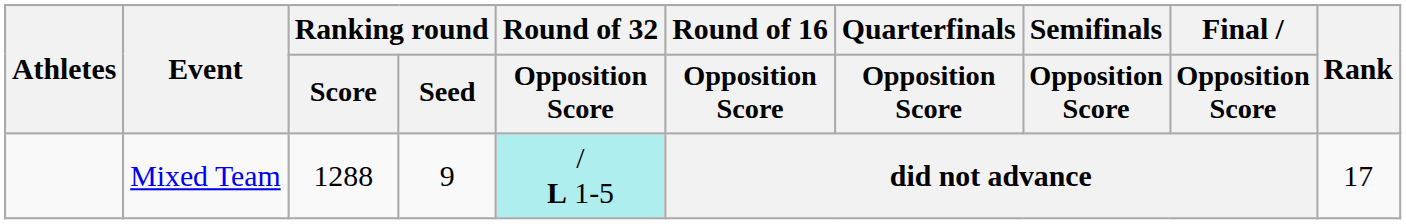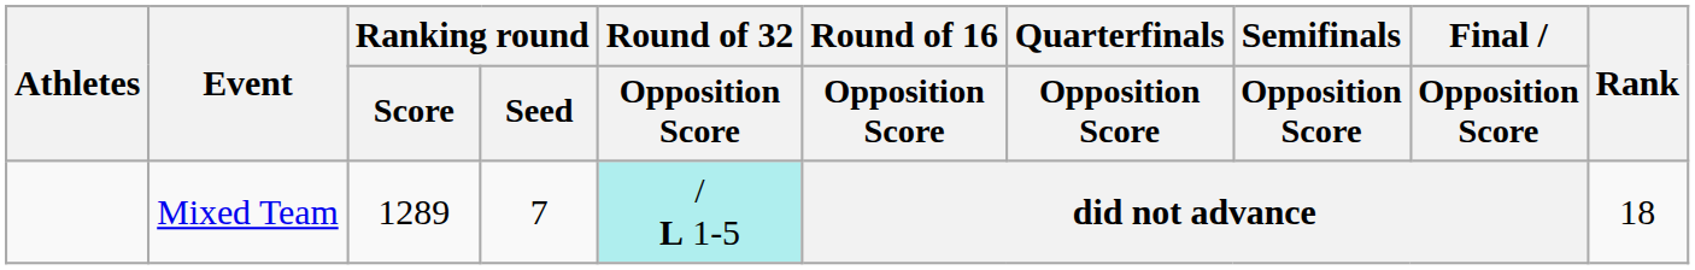Mixed Team | Ranking round / Score: 1288 -> 1289
Mixed Team | Ranking round / Seed: 9 -> 7
Mixed Team | Rank: 17 -> 18
